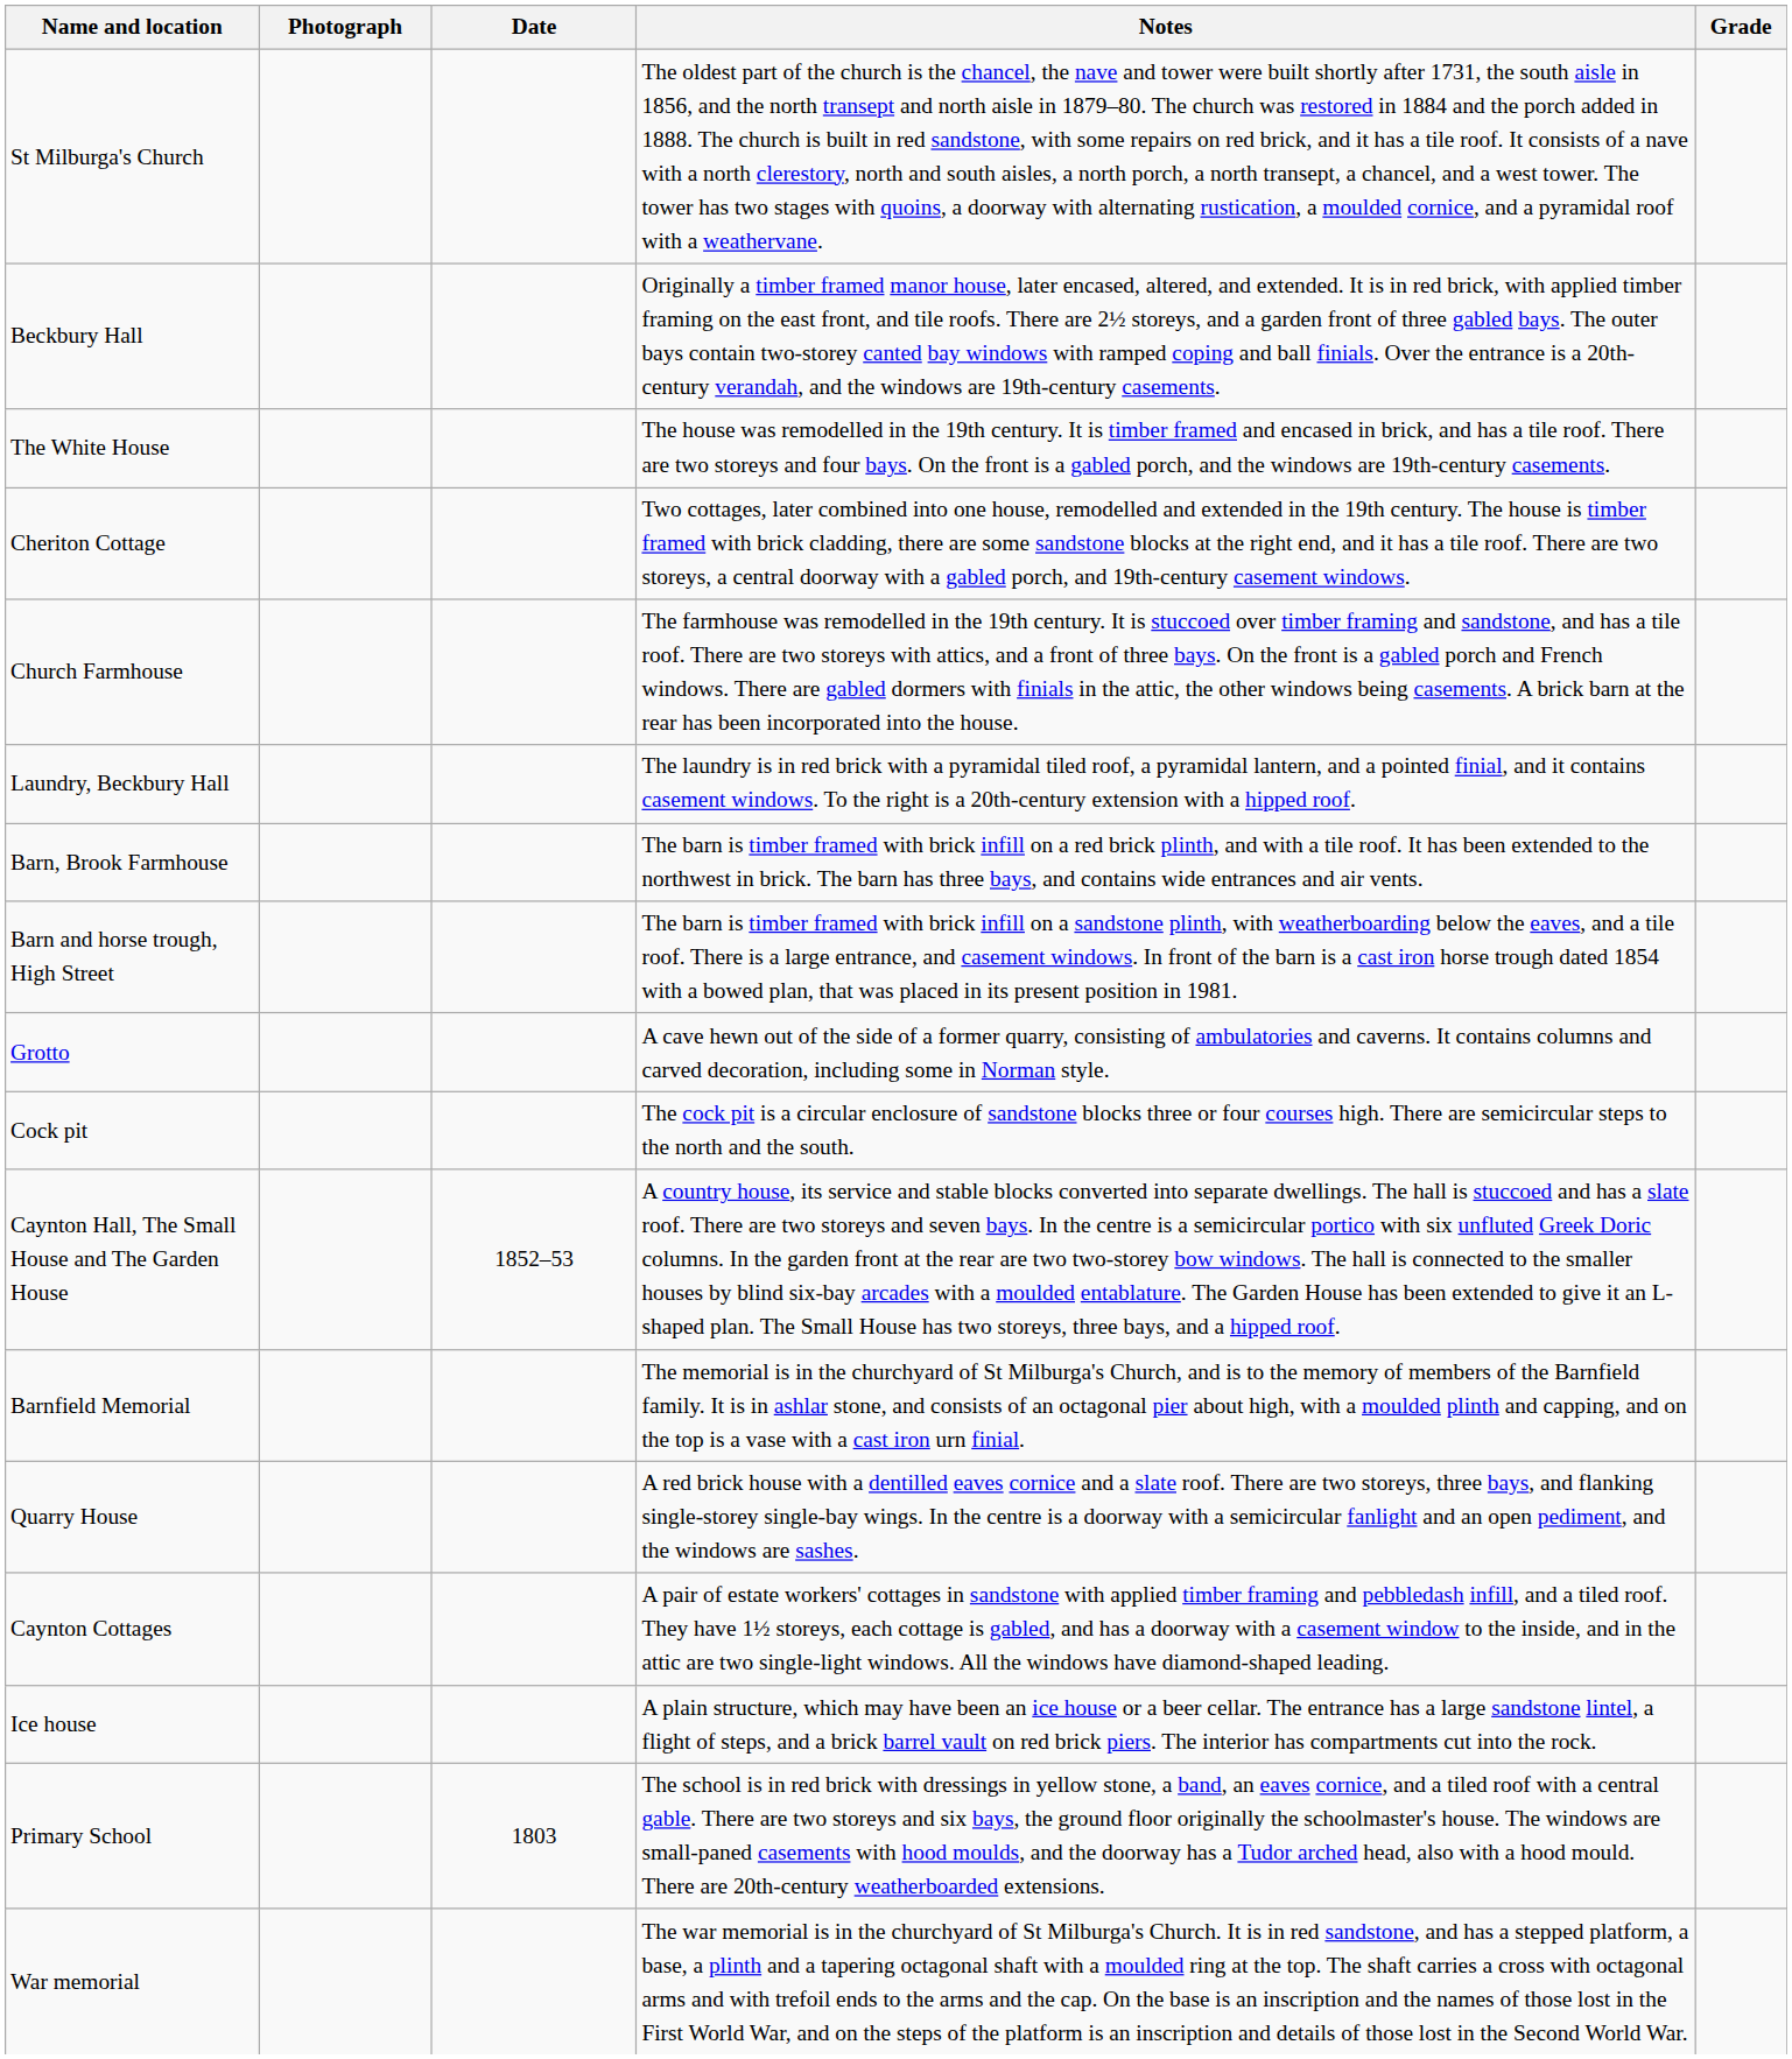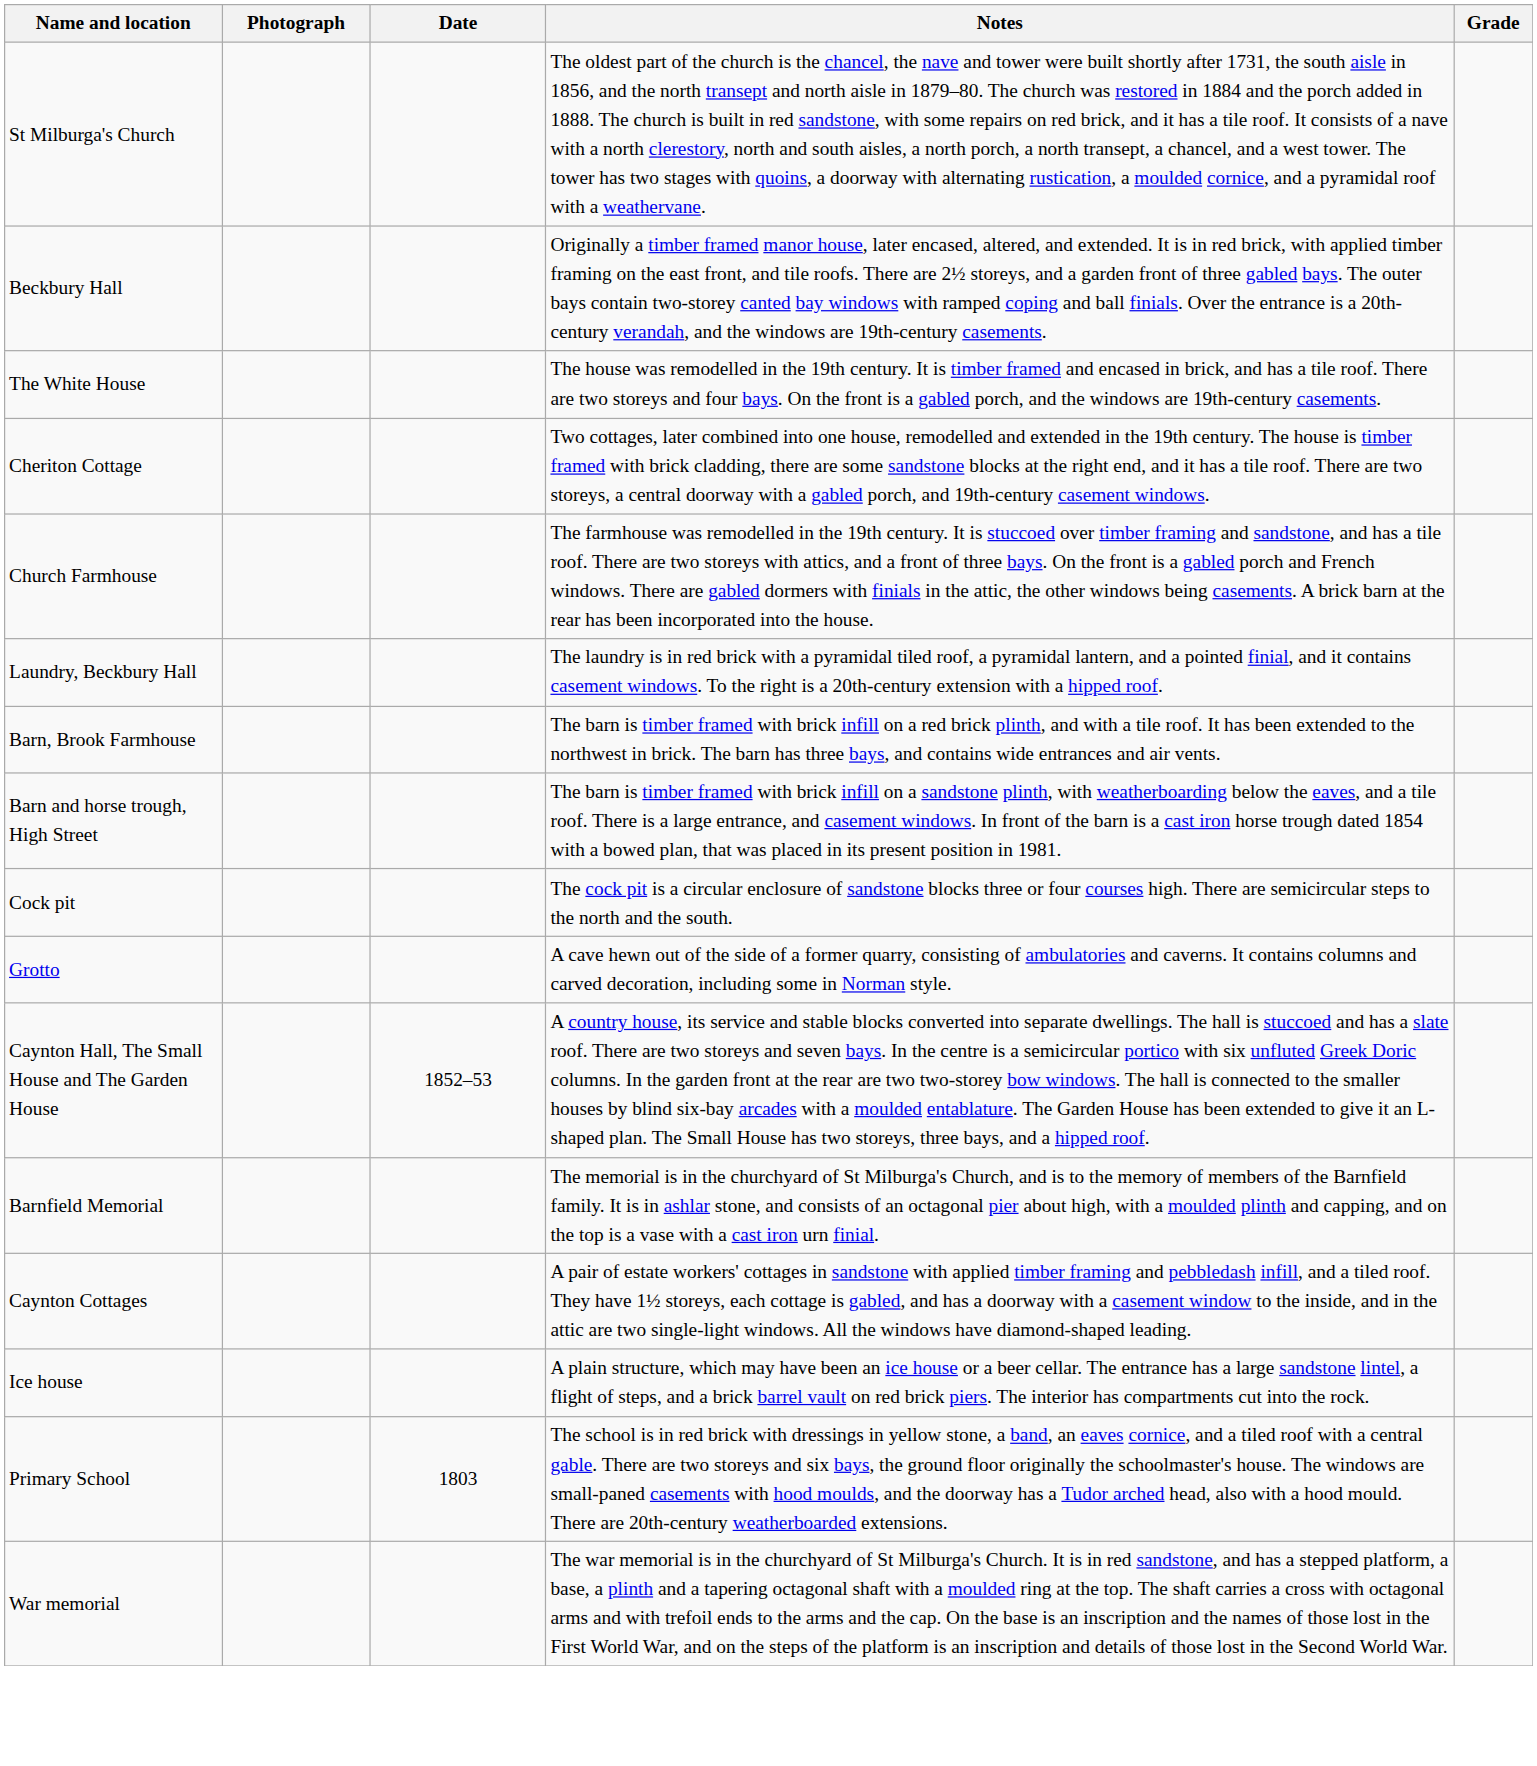rows swapped: Cock pit <-> Grotto
- row: Quarry House | A red brick house with a dentilled eaves cornice and a slate roof. There are two storeys, three bays, and flanking single-storey single-bay wings. In the centre is a doorway with a semicircular fanlight and an open pediment, and the windows are sashes.
